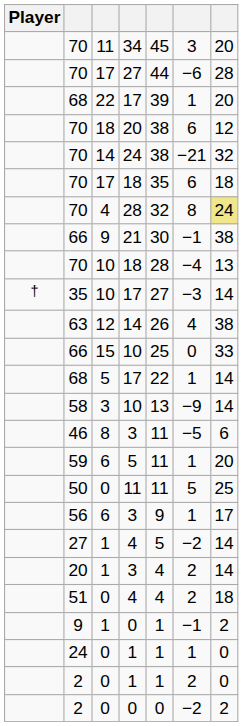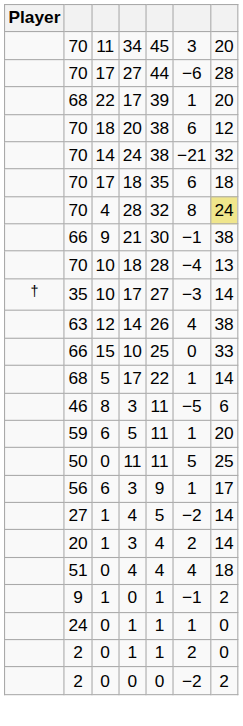- row: 58 | 3 | 10 | 13 | −9 | 14
51 | column 6: 2 -> 4
